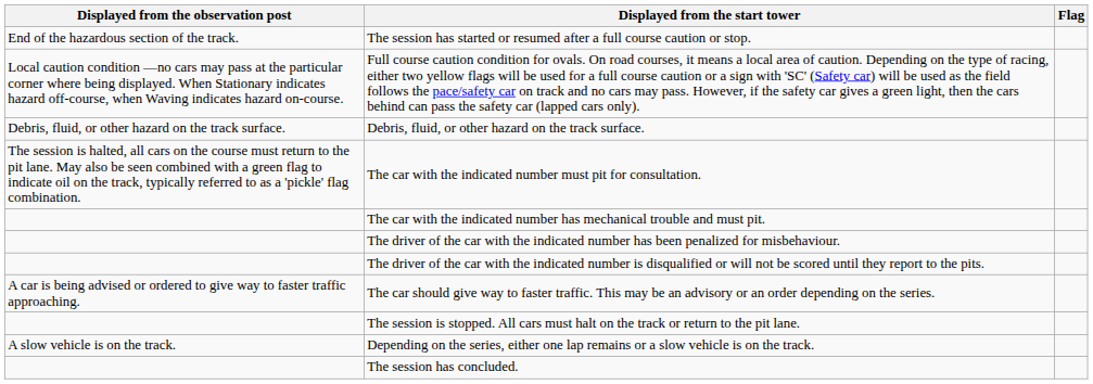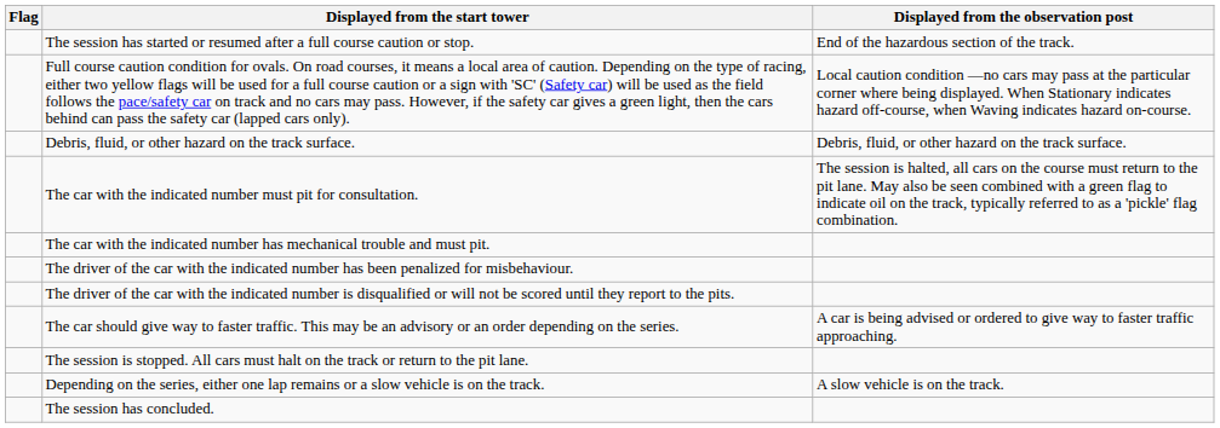columns swapped: Flag <-> Displayed from the observation post
